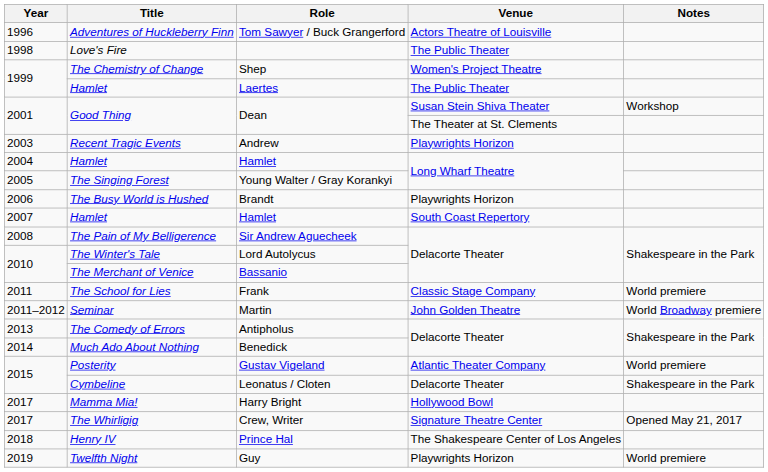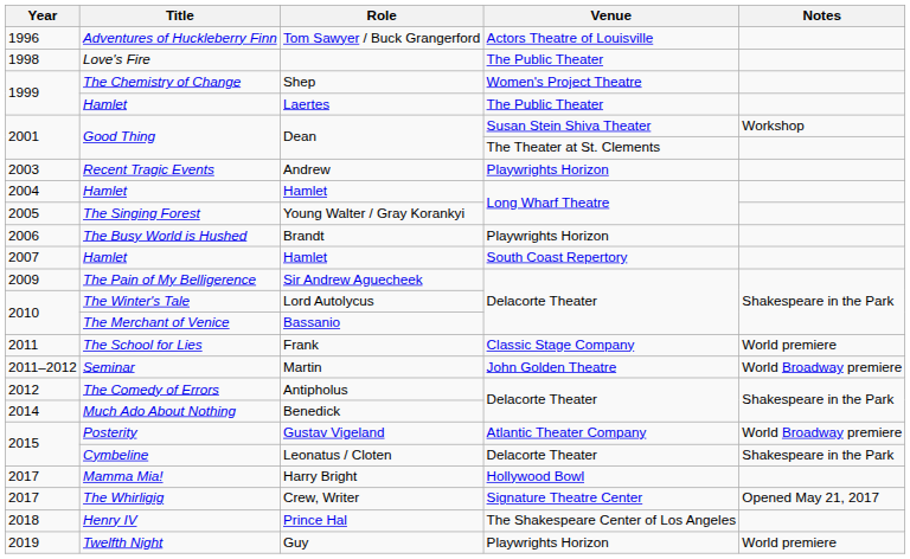Sir Andrew Aguecheek | Year: 2008 -> 2009
Antipholus | Year: 2013 -> 2012
Gustav Vigeland | Notes: World premiere -> World Broadway premiere
